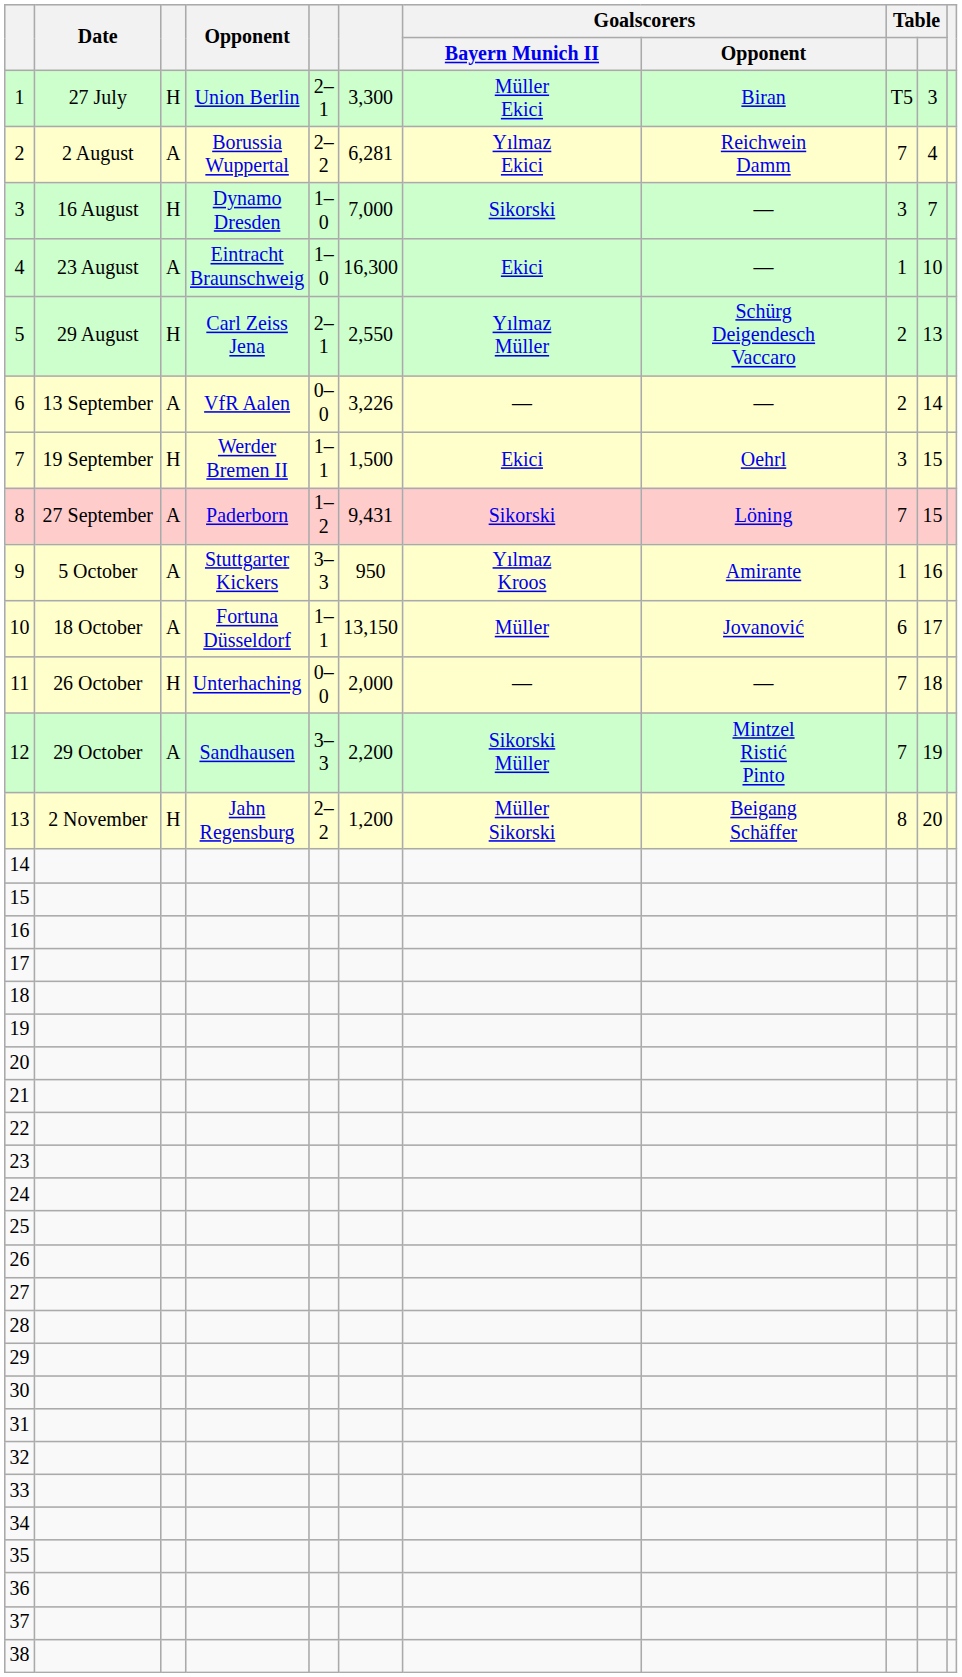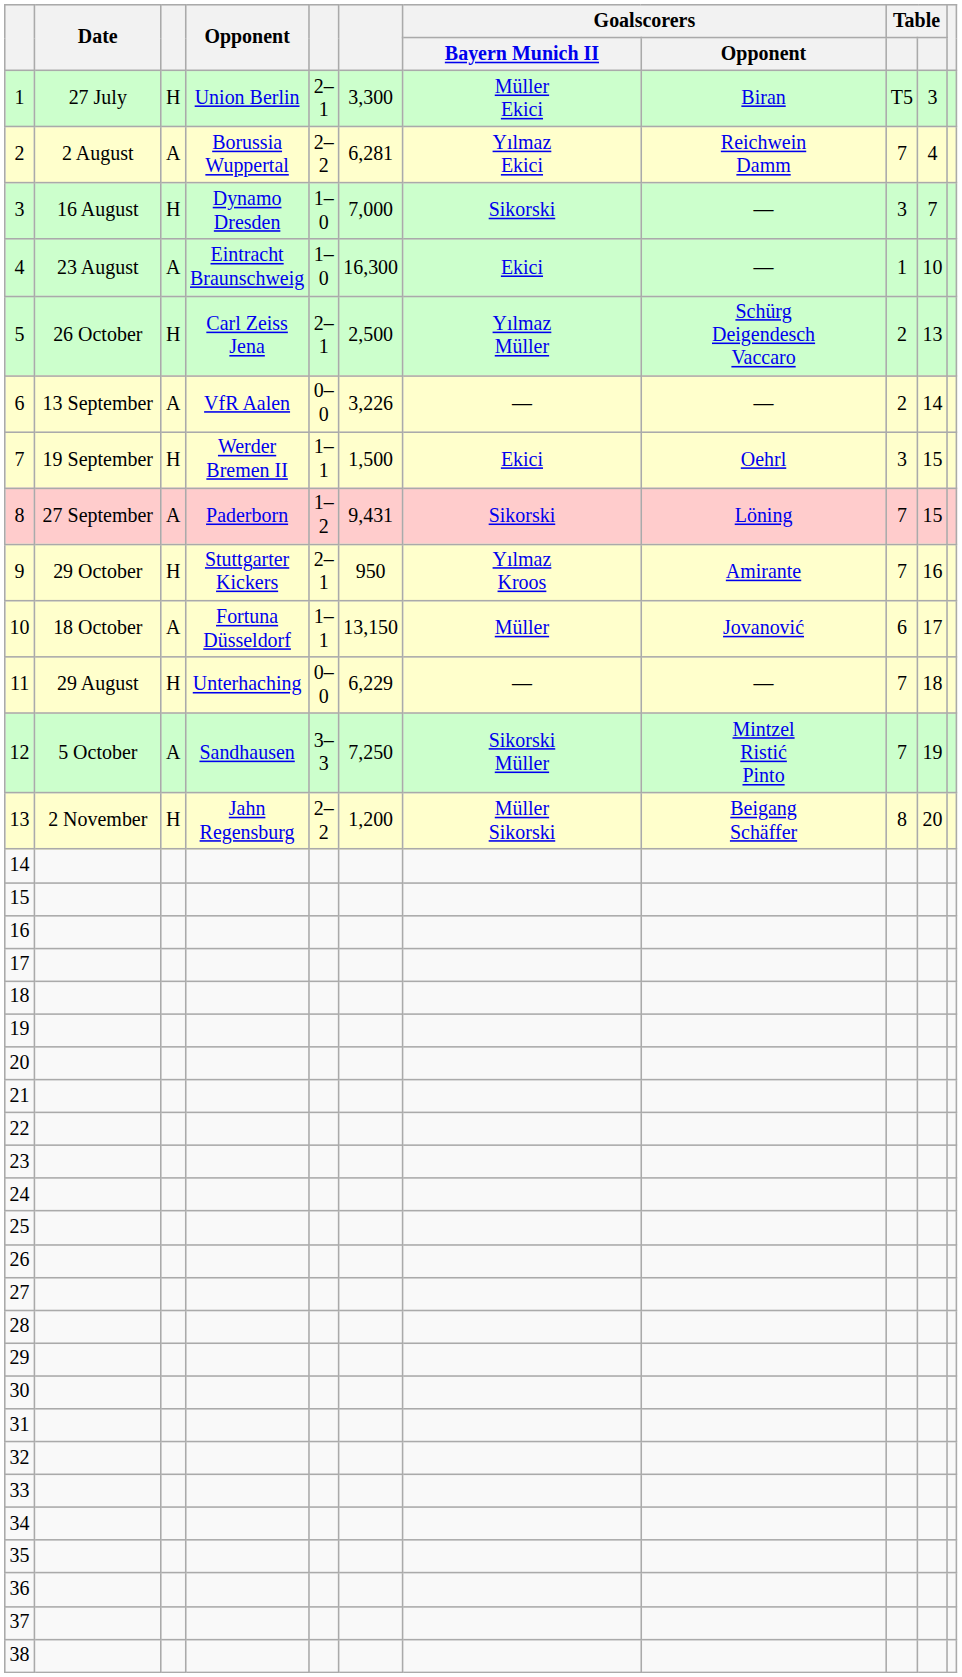5 | Date: 29 August -> 26 October
5 | column 6: 2,550 -> 2,500
9 | Date: 5 October -> 29 October
9 | column 3: A -> H
9 | column 5: 3–3 -> 2–1
9 | column 9: 1 -> 7
11 | Date: 26 October -> 29 August
11 | column 6: 2,000 -> 6,229
12 | Date: 29 October -> 5 October
12 | column 6: 2,200 -> 7,250
